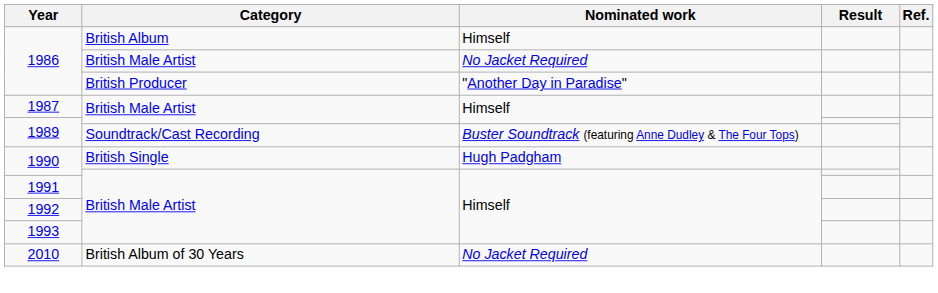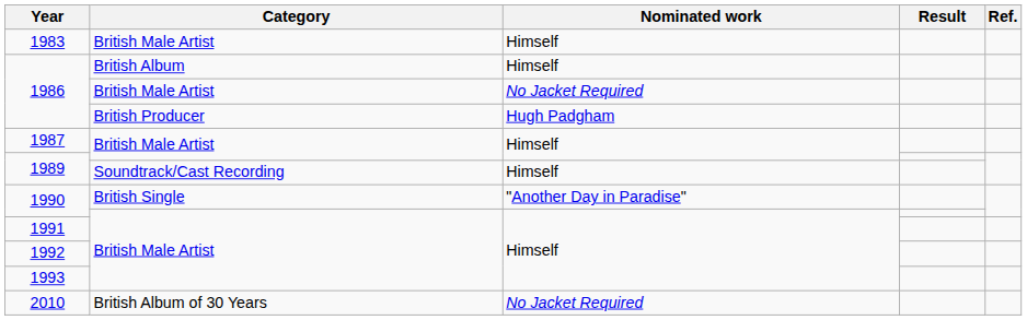+ row: 1983 | British Male Artist | Himself
1986 / British Producer | Nominated work: "Another Day in Paradise" -> Hugh Padgham
1989 / Soundtrack/Cast Recording | Nominated work: Buster Soundtrack (featuring Anne Dudley & The Four Tops) -> Himself
1990 / British Single | Nominated work: Hugh Padgham -> "Another Day in Paradise"
